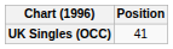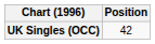UK Singles (OCC) | Position: 41 -> 42
